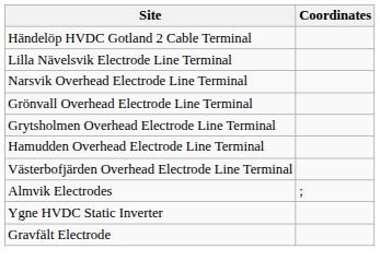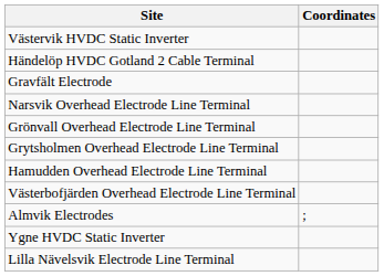+ row: Västervik HVDC Static Inverter
rows swapped: Lilla Nävelsvik Electrode Line Terminal <-> Gravfält Electrode
